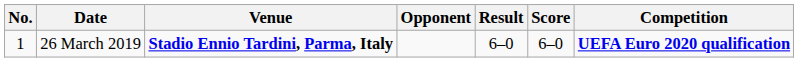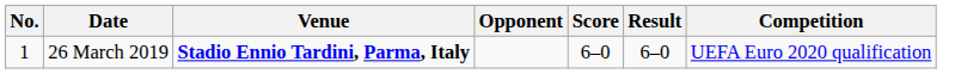columns swapped: Score <-> Result
26 March 2019 | Competition: bold -> normal
